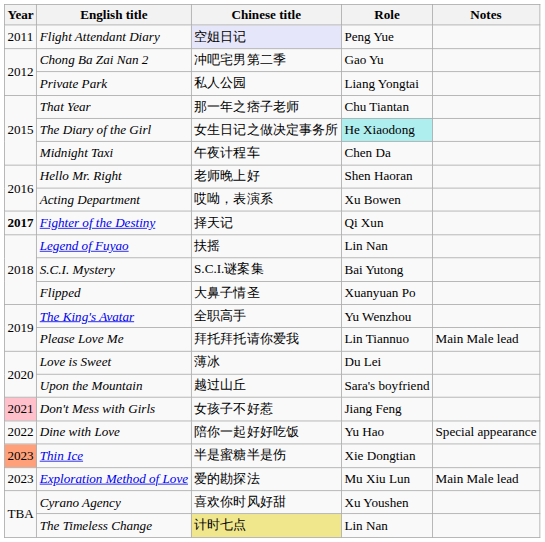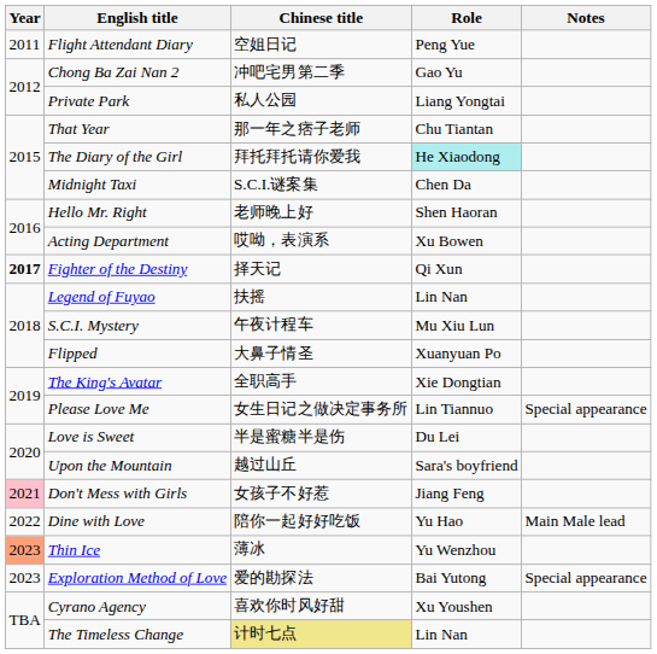Flight Attendant Diary | Chinese title: lavender background -> no background
The Diary of the Girl | Chinese title: 女生日记之做决定事务所 -> 拜托拜托请你爱我
Midnight Taxi | Chinese title: 午夜计程车 -> S.C.I.谜案集
S.C.I. Mystery | Chinese title: S.C.I.谜案集 -> 午夜计程车
S.C.I. Mystery | Role: Bai Yutong -> Mu Xiu Lun
The King's Avatar | Role: Yu Wenzhou -> Xie Dongtian
Please Love Me | Chinese title: 拜托拜托请你爱我 -> 女生日记之做决定事务所
Please Love Me | Notes: Main Male lead -> Special appearance
Love is Sweet | Chinese title: 薄冰 -> 半是蜜糖半是伤
Dine with Love | Notes: Special appearance -> Main Male lead
Thin Ice | Chinese title: 半是蜜糖半是伤 -> 薄冰
Thin Ice | Role: Xie Dongtian -> Yu Wenzhou
Exploration Method of Love | Role: Mu Xiu Lun -> Bai Yutong
Exploration Method of Love | Notes: Main Male lead -> Special appearance
